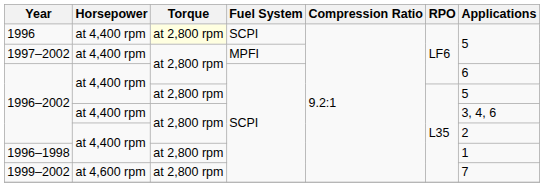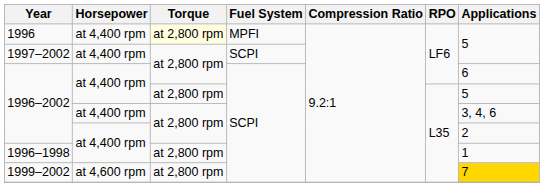1996 | Fuel System: SCPI -> MPFI
1997–2002 | Fuel System: MPFI -> SCPI
1999–2002 | Applications: no background -> gold background
